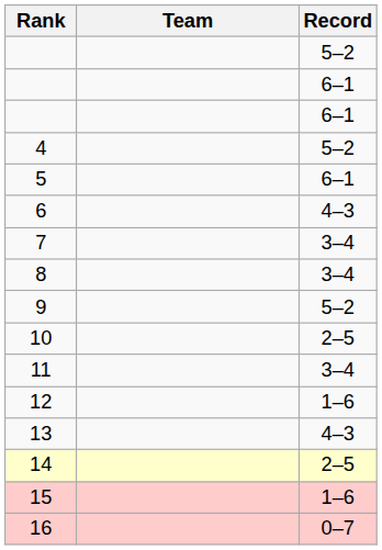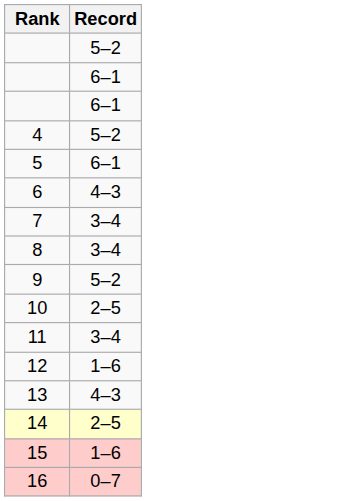- column: Team
